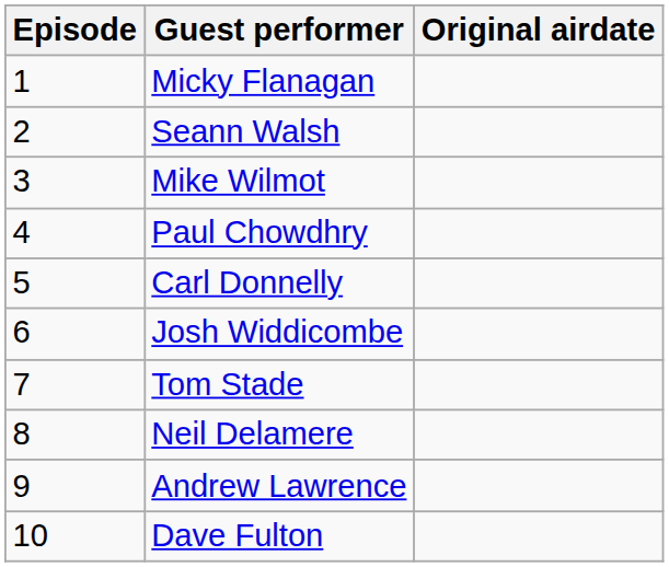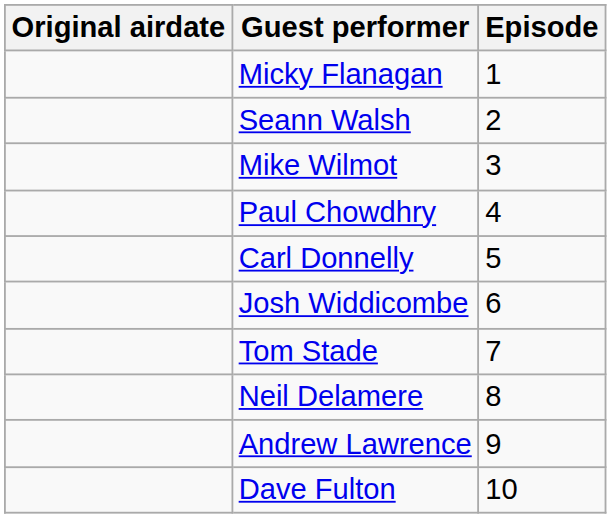columns swapped: Episode <-> Original airdate
